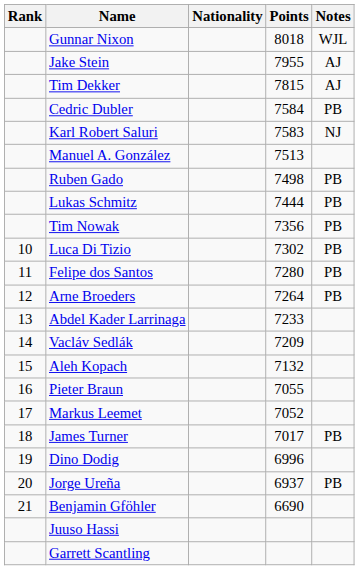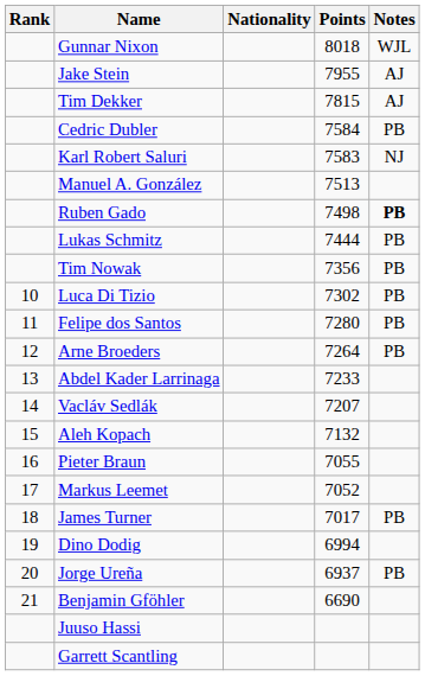Ruben Gado | Notes: normal -> bold
Vacláv Sedlák | Points: 7209 -> 7207
Dino Dodig | Points: 6996 -> 6994
